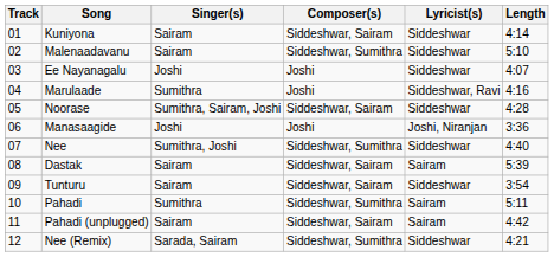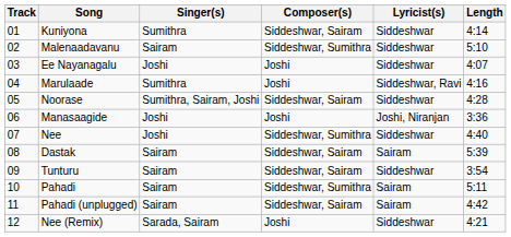Kuniyona | Singer(s): Sairam -> Sumithra
Nee | Singer(s): Sumithra, Joshi -> Joshi
Pahadi | Singer(s): Sumithra -> Sairam
Nee (Remix) | Composer(s): Siddeshwar, Sumithra -> Joshi
